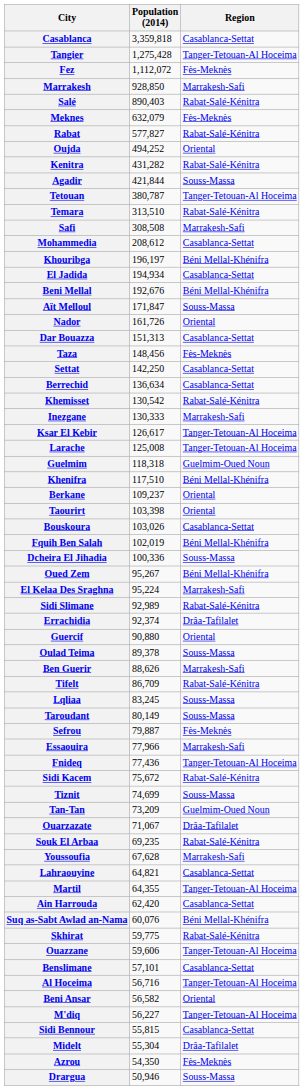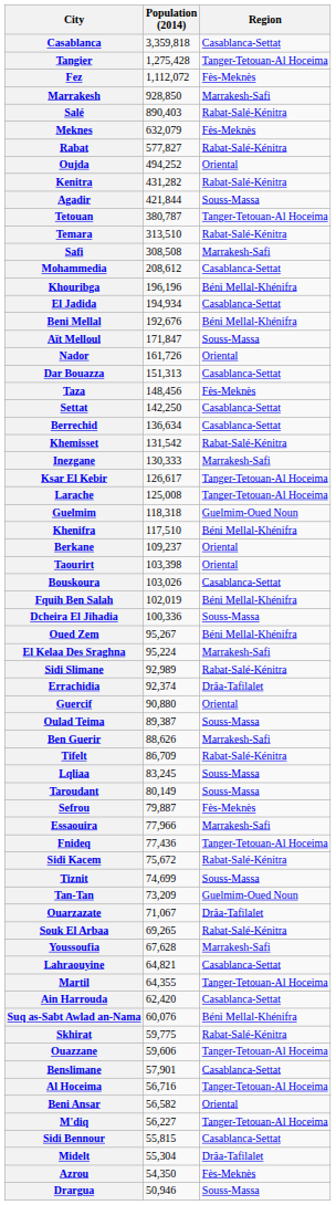Khouribga | Population (2014): 196,197 -> 196,196
Khemisset | Population (2014): 130,542 -> 131,542
Oulad Teima | Population (2014): 89,378 -> 89,387
Souk El Arbaa | Population (2014): 69,235 -> 69,265
Benslimane | Population (2014): 57,101 -> 57,901
